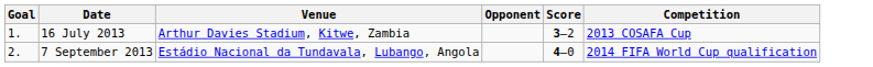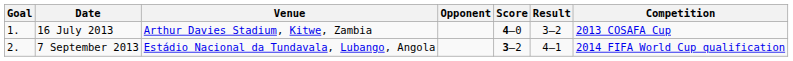+ column: Result | 3–2 | 4–1
16 July 2013 | Score: 3–2 -> 4–0
7 September 2013 | Score: 4–0 -> 3–2
